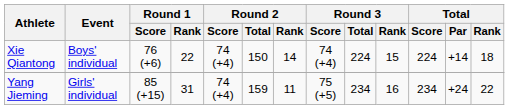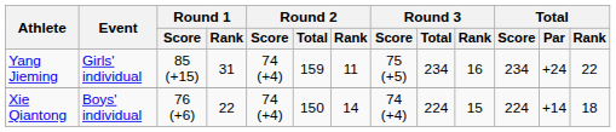rows swapped: Yang Jieming <-> Xie Qiantong
